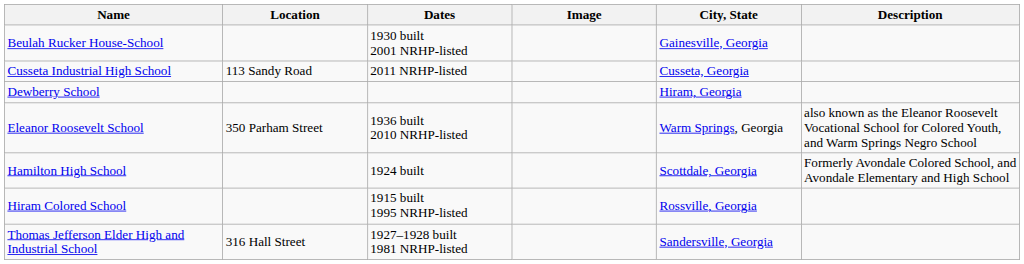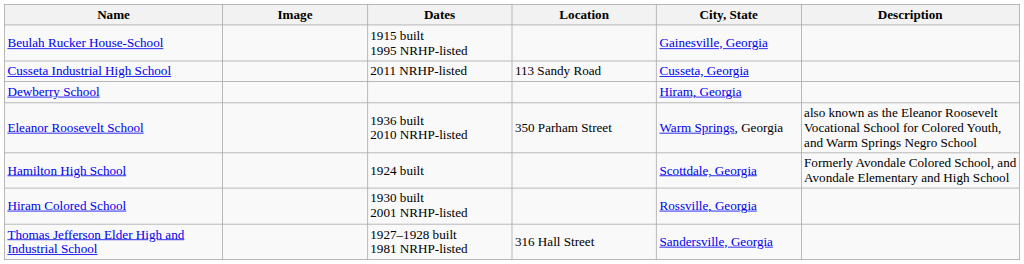columns swapped: Image <-> Location
Beulah Rucker House-School | Dates: 1930 built 2001 NRHP-listed -> 1915 built 1995 NRHP-listed
Hiram Colored School | Dates: 1915 built 1995 NRHP-listed -> 1930 built 2001 NRHP-listed
